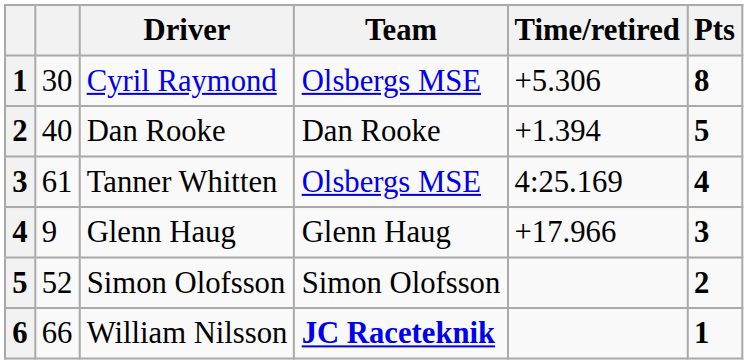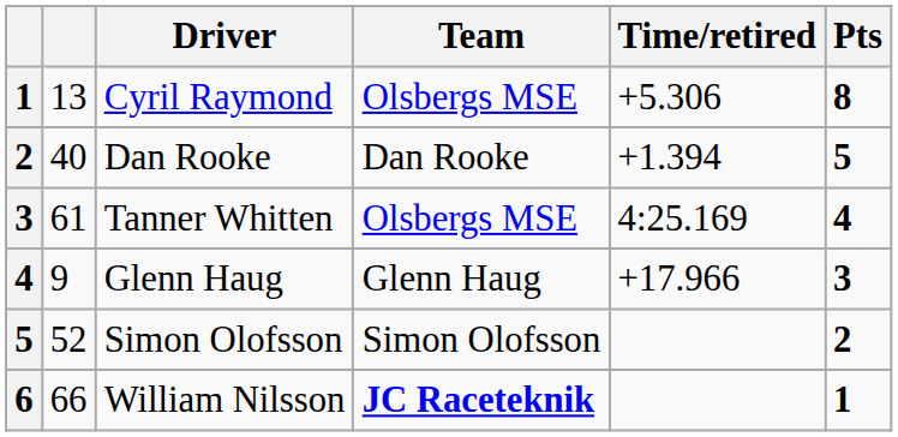Cyril Raymond | column 2: 30 -> 13
